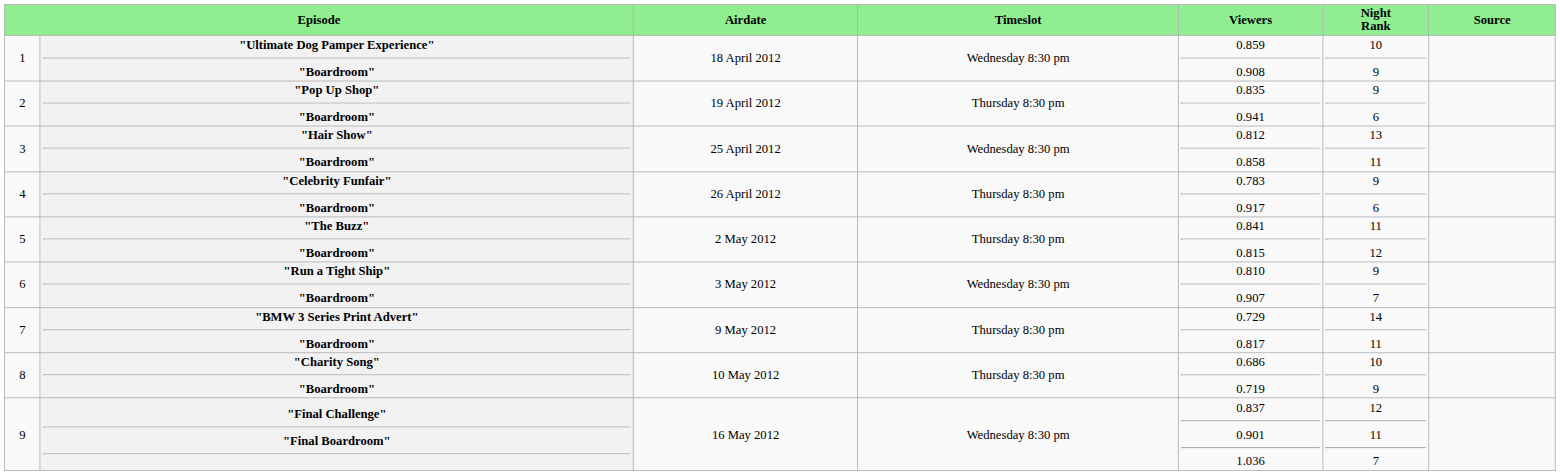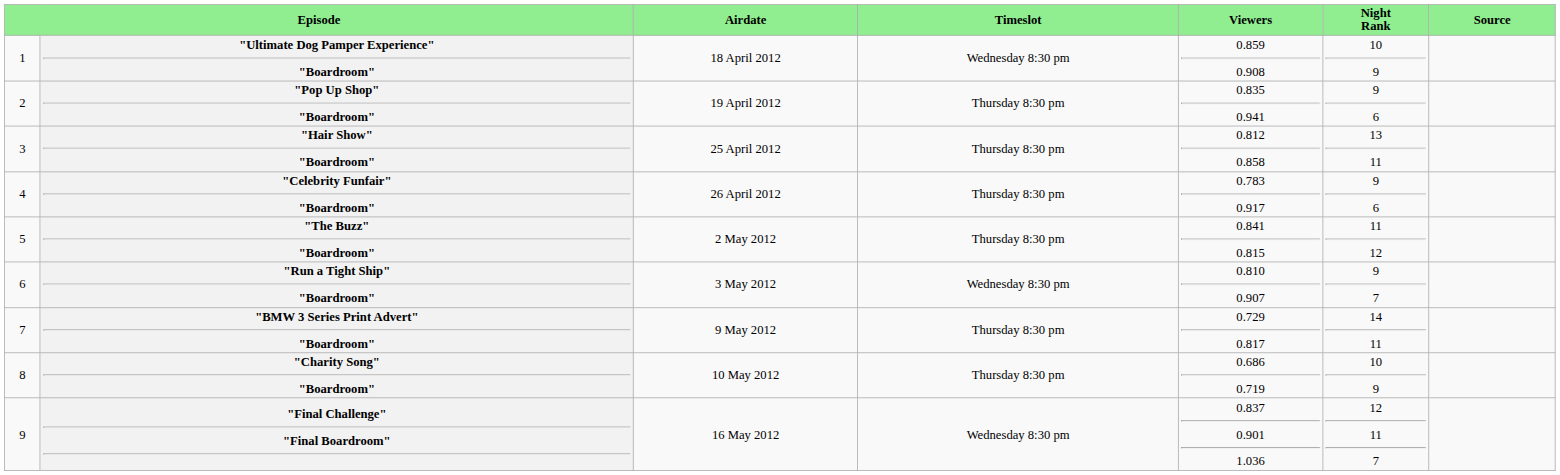"Hair Show" "Boardroom" | Timeslot: Wednesday 8:30 pm -> Thursday 8:30 pm
